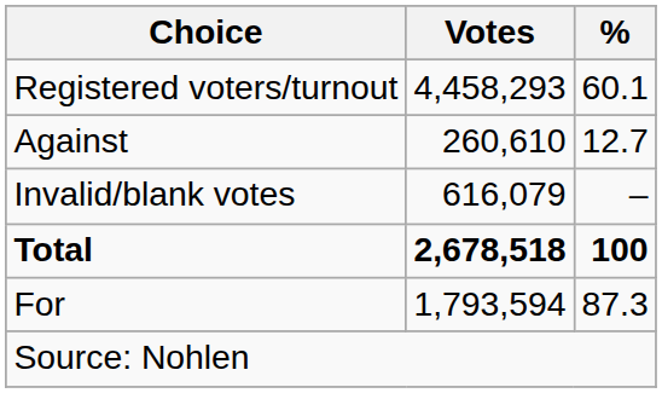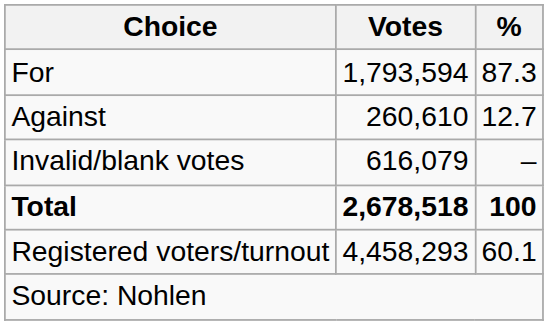rows swapped: For <-> Registered voters/turnout
